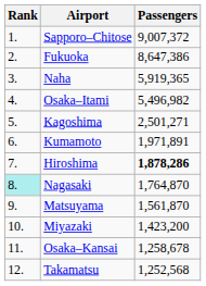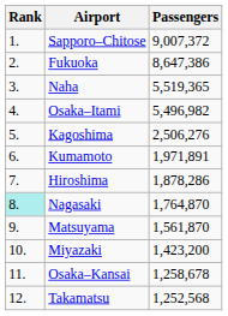Naha | Passengers: 5,919,365 -> 5,519,365
Kagoshima | Passengers: 2,501,271 -> 2,506,276
Hiroshima | Passengers: bold -> normal
